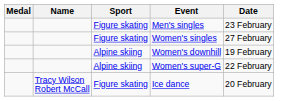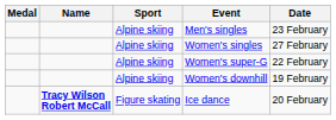Men's singles | Sport: Figure skating -> Alpine skiing
Women's singles | Sport: Figure skating -> Alpine skiing
rows swapped: Women's downhill <-> Women's super-G
Ice dance | Name: normal -> bold
